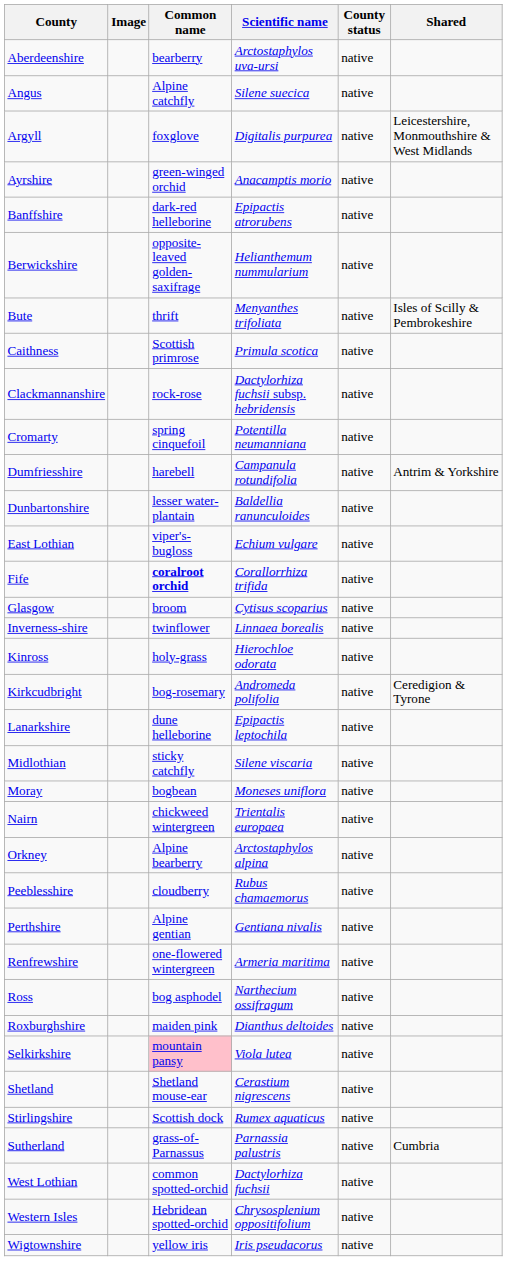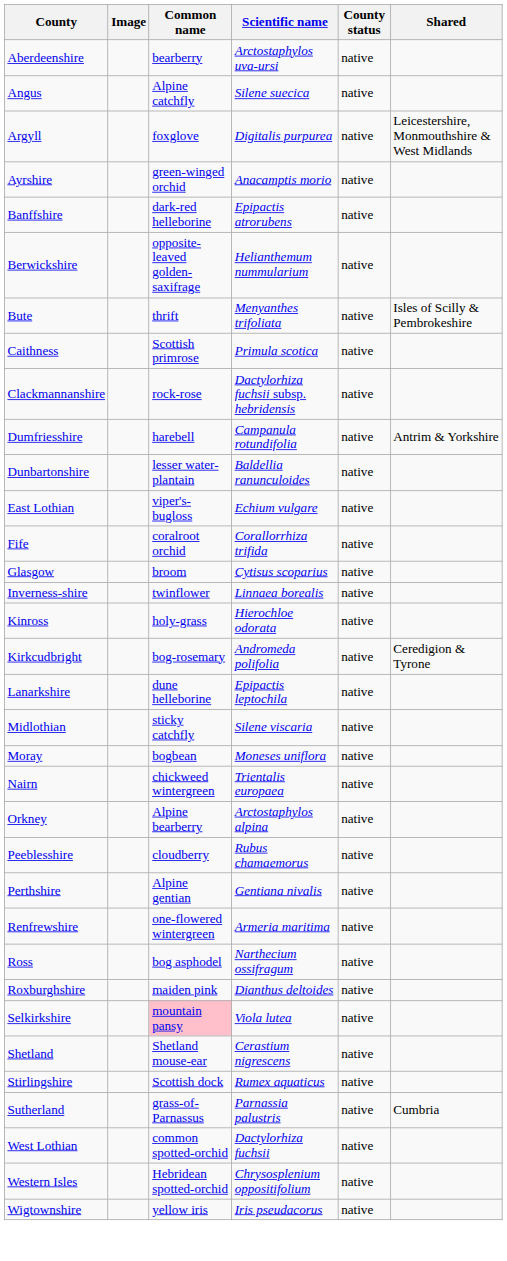- row: Cromarty | spring cinquefoil | Potentilla neumanniana | native
Fife | Common name: bold -> normal
